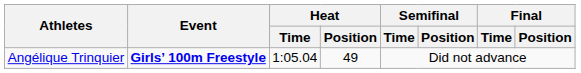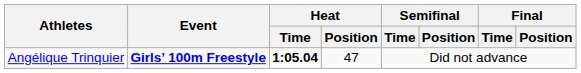Angélique Trinquier | Heat / Time: normal -> bold
Angélique Trinquier | Heat / Position: 49 -> 47
